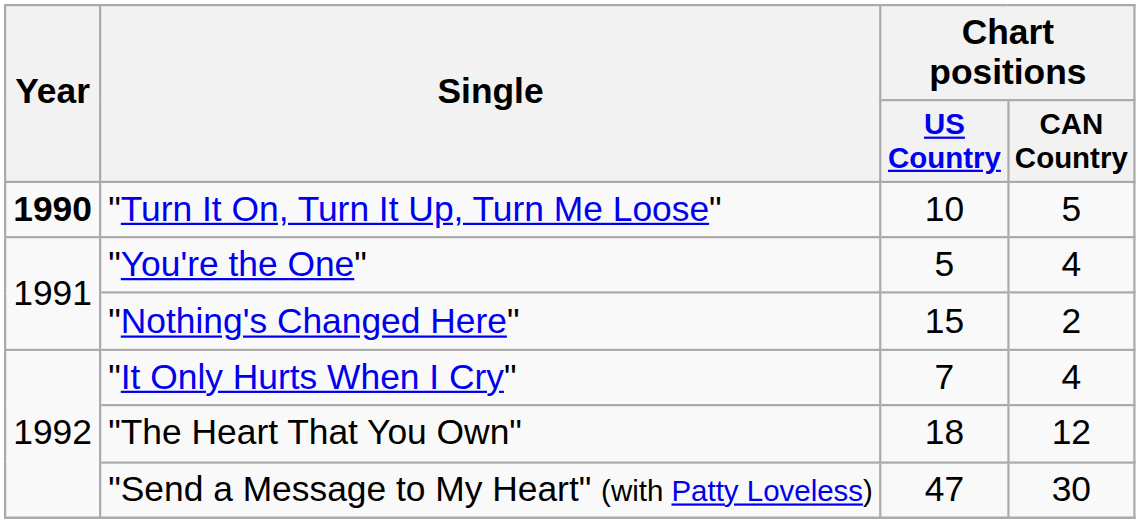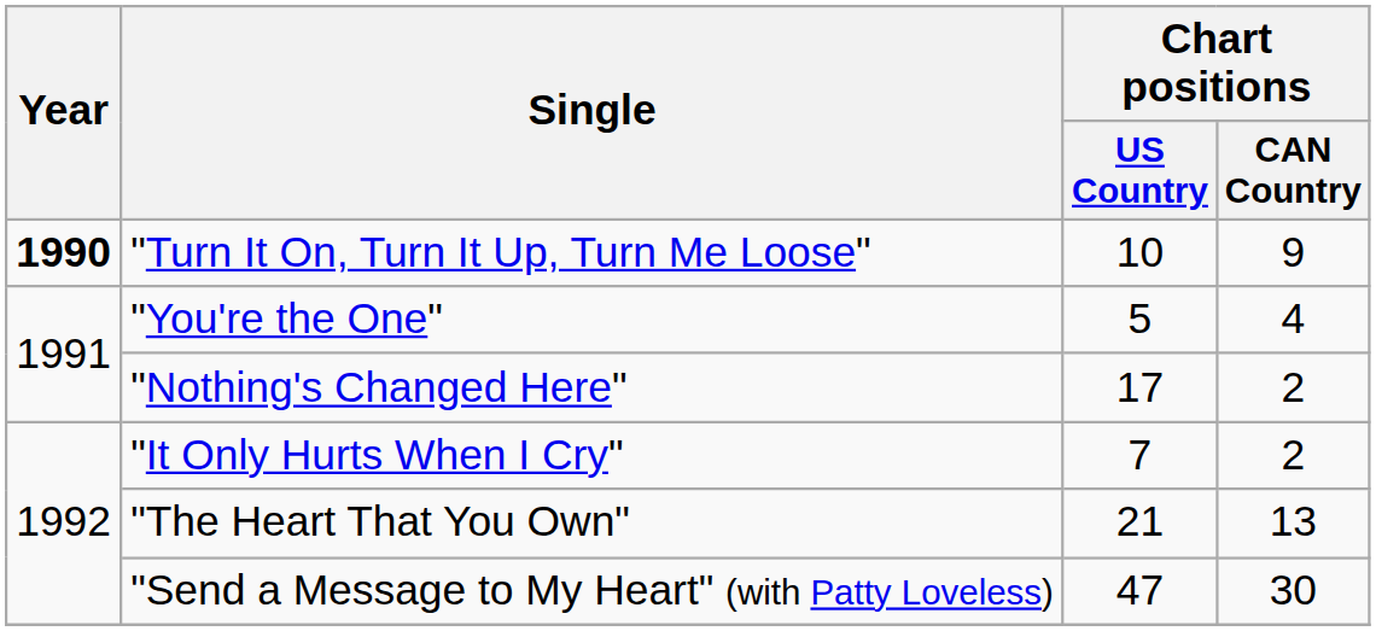"Turn It On, Turn It Up, Turn Me Loose" | Chart positions / CAN Country: 5 -> 9
"Nothing's Changed Here" | Chart positions / US Country: 15 -> 17
"It Only Hurts When I Cry" | Chart positions / CAN Country: 4 -> 2
"The Heart That You Own" | Chart positions / US Country: 18 -> 21
"The Heart That You Own" | Chart positions / CAN Country: 12 -> 13
